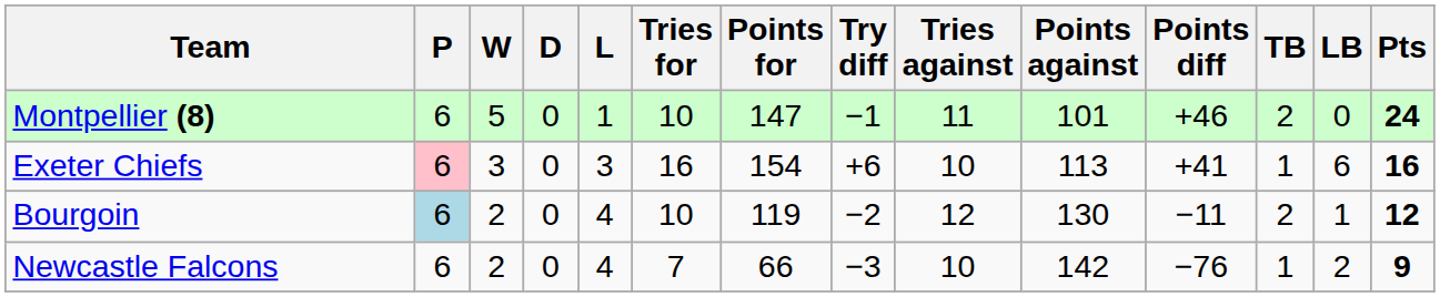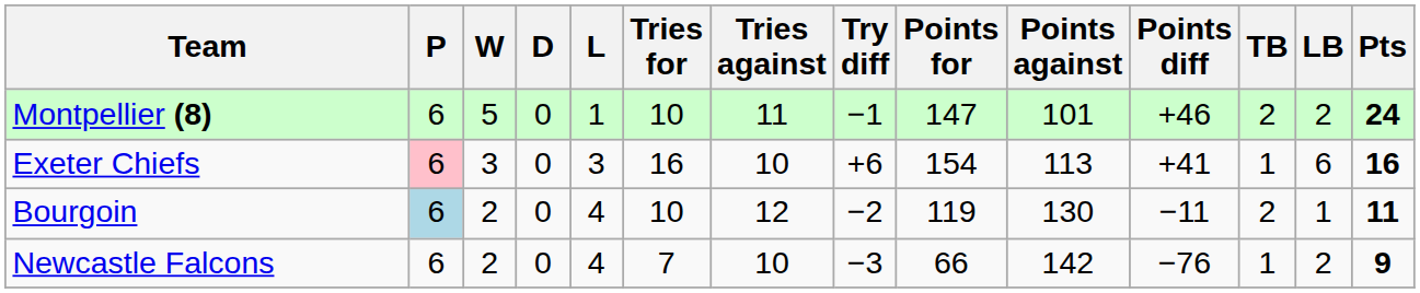columns swapped: Tries against <-> Points for
Montpellier (8) | LB: 0 -> 2
Bourgoin | Pts: 12 -> 11
